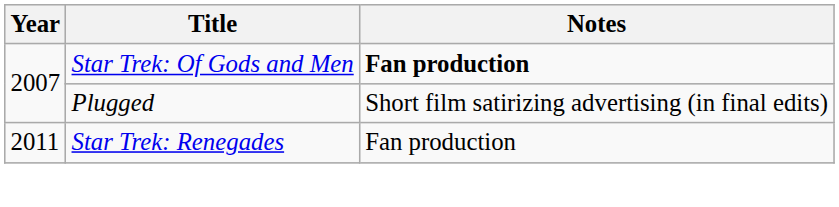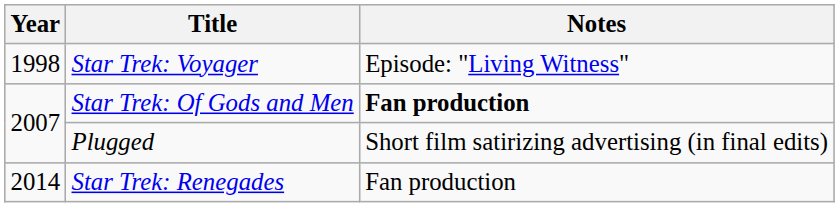+ row: 1998 | Star Trek: Voyager | Episode: "Living Witness"
Star Trek: Renegades | Year: 2011 -> 2014
